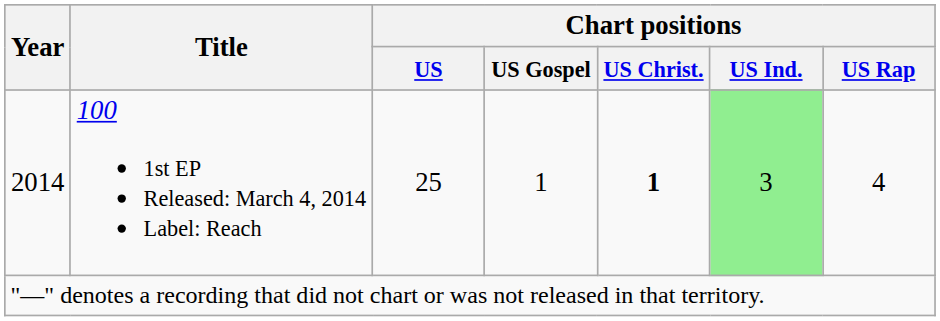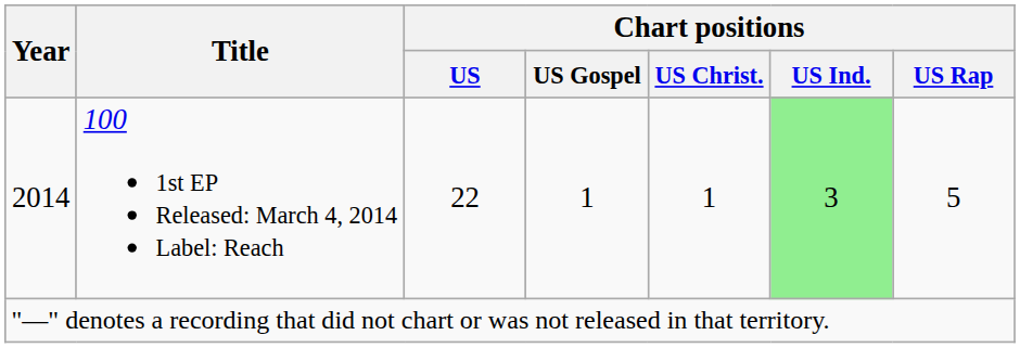2014 | Chart positions / US: 25 -> 22
2014 | Chart positions / US Christ.: bold -> normal
2014 | Chart positions / US Rap: 4 -> 5
